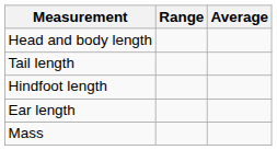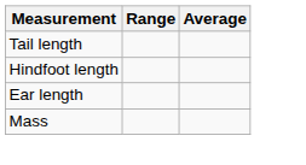- row: Head and body length
